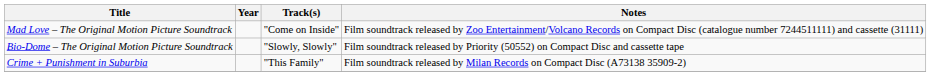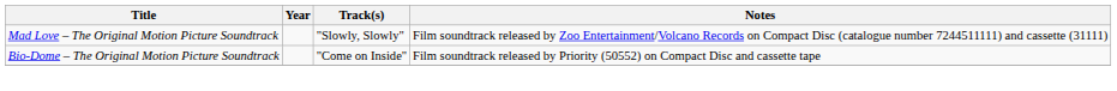Mad Love – The Original Motion Picture Soundtrack | Track(s): "Come on Inside" -> "Slowly, Slowly"
Bio-Dome – The Original Motion Picture Soundtrack | Track(s): "Slowly, Slowly" -> "Come on Inside"
- row: Crime + Punishment in Suburbia | "This Family" | Film soundtrack released by Milan Records on Compact Disc (A73138 35909-2)
